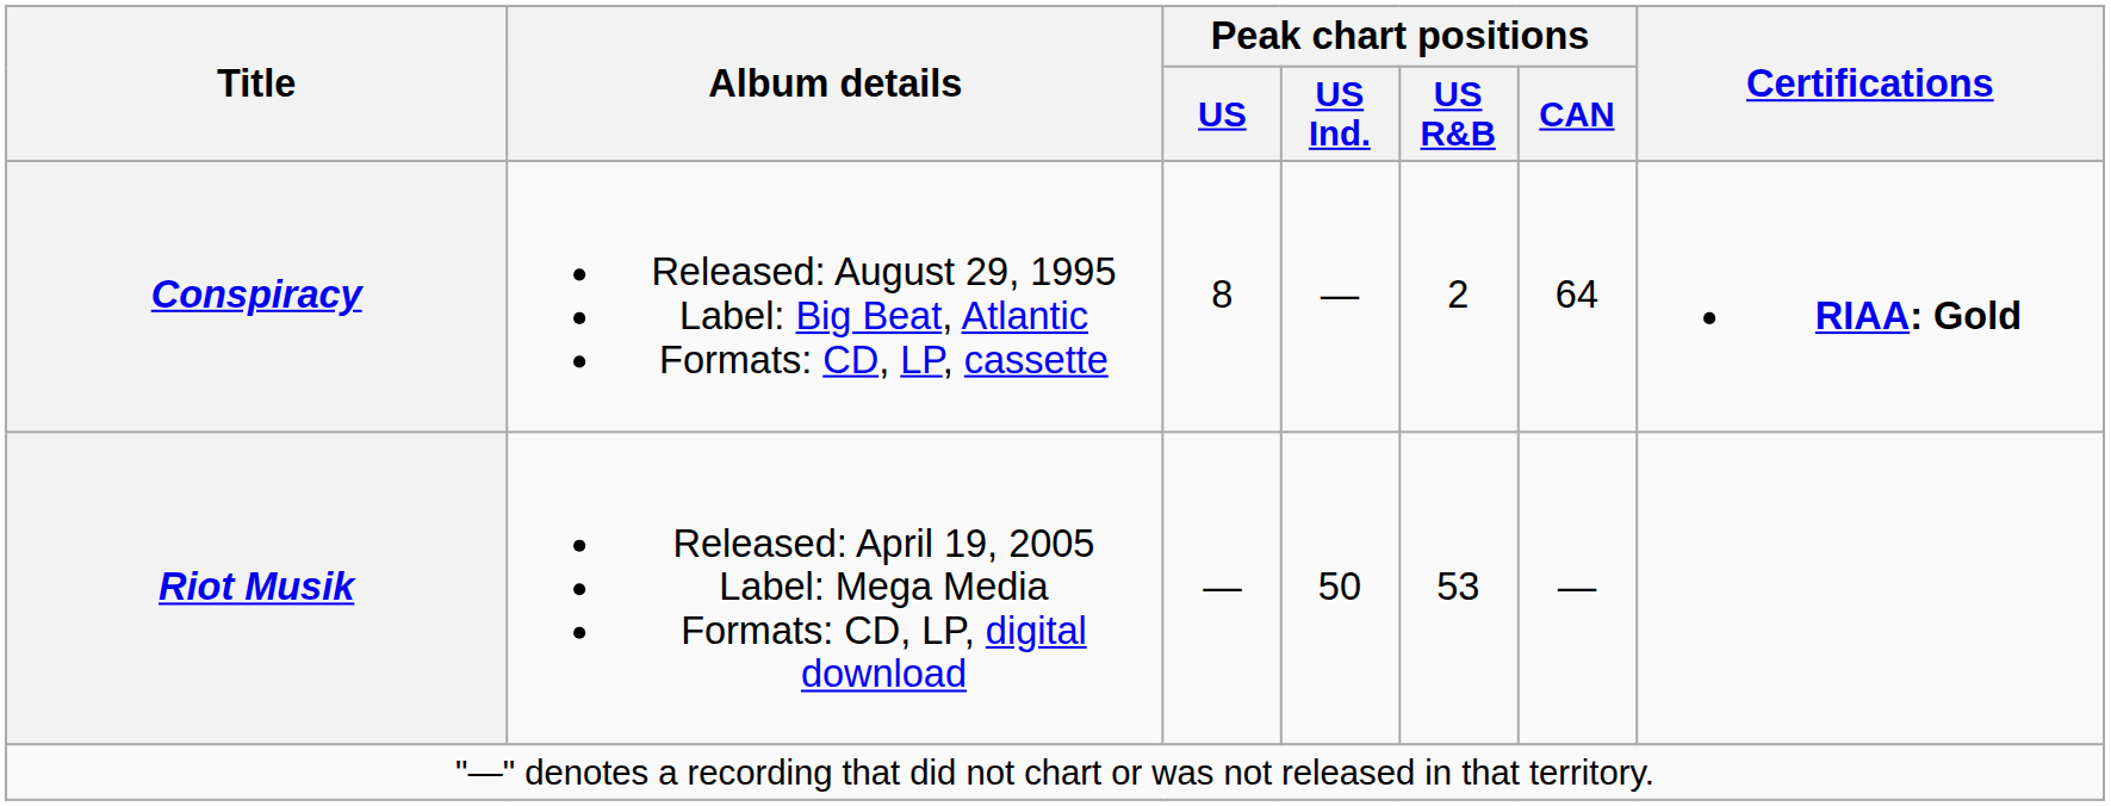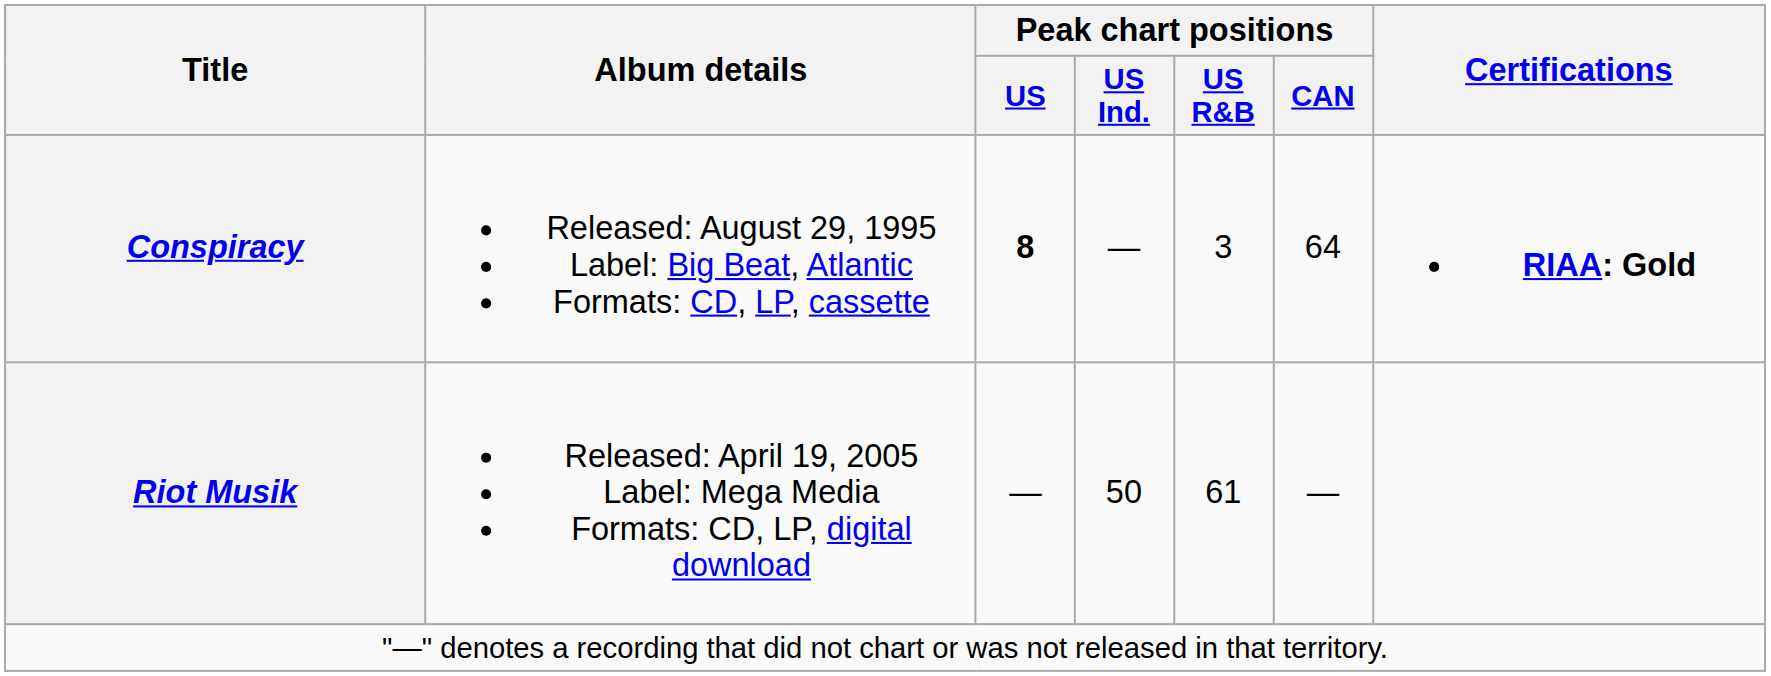Conspiracy | Peak chart positions / US: normal -> bold
Conspiracy | Peak chart positions / US R&B: 2 -> 3
Riot Musik | Peak chart positions / US R&B: 53 -> 61
